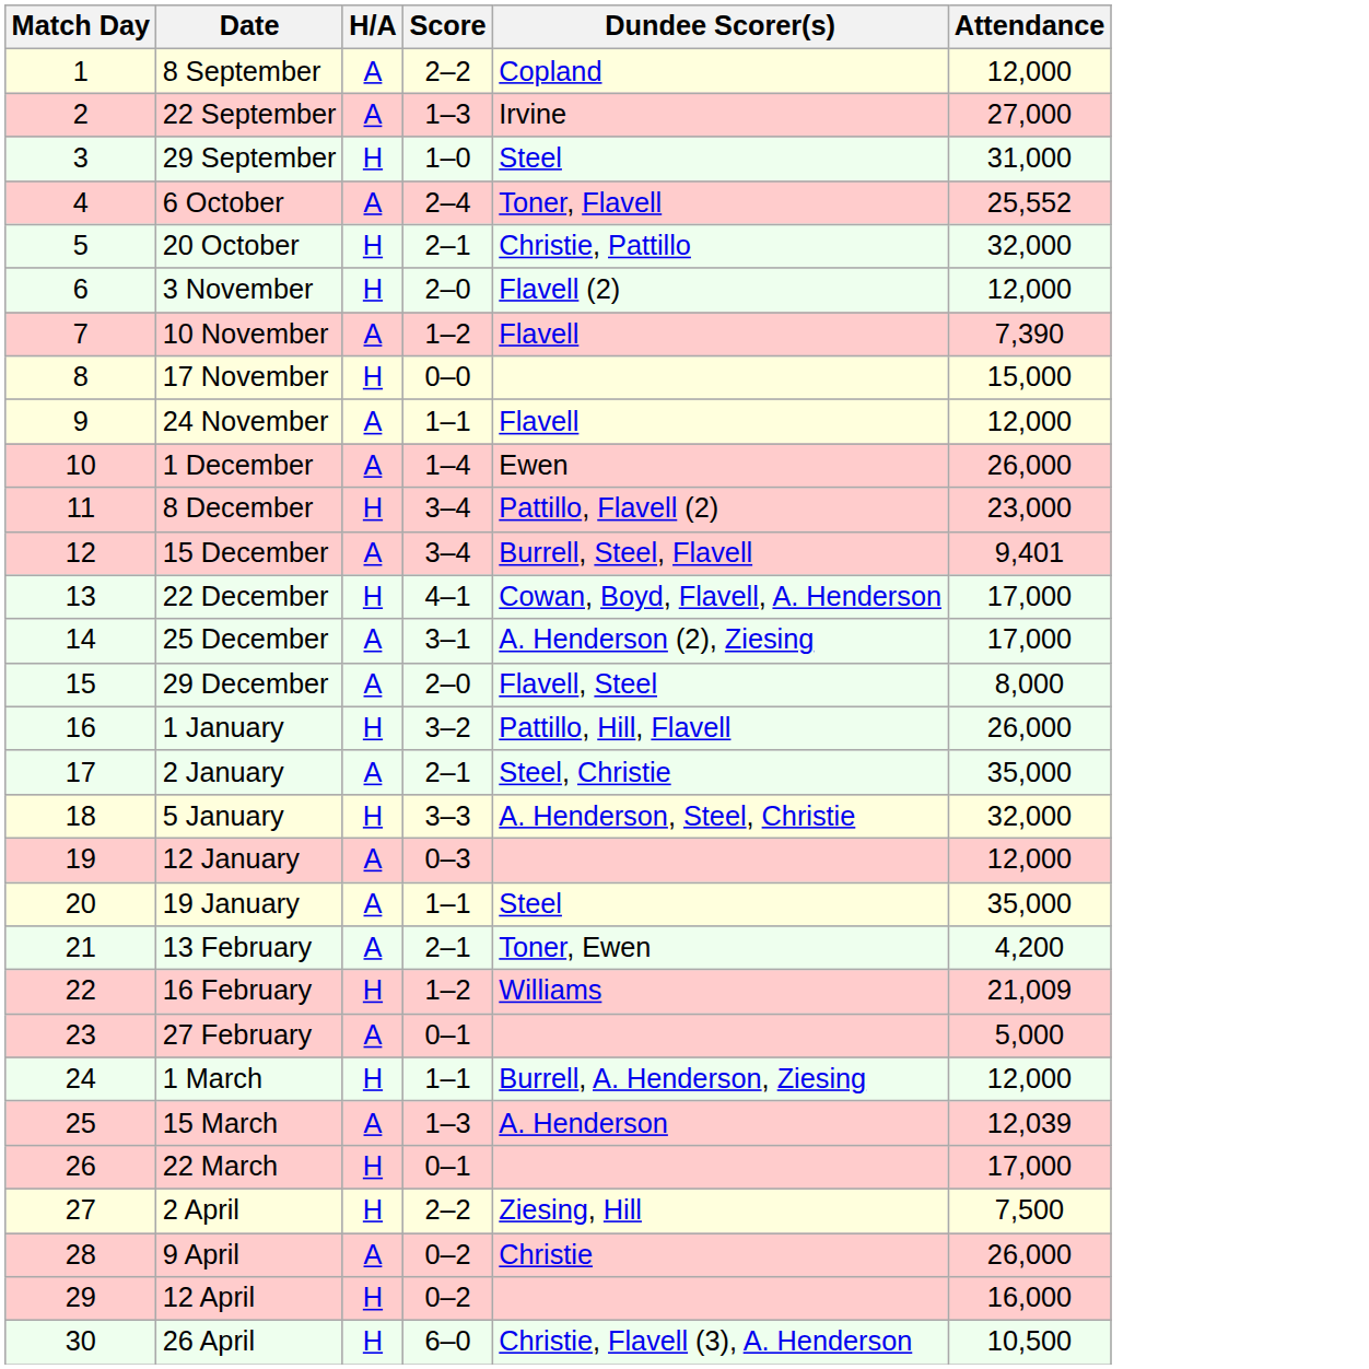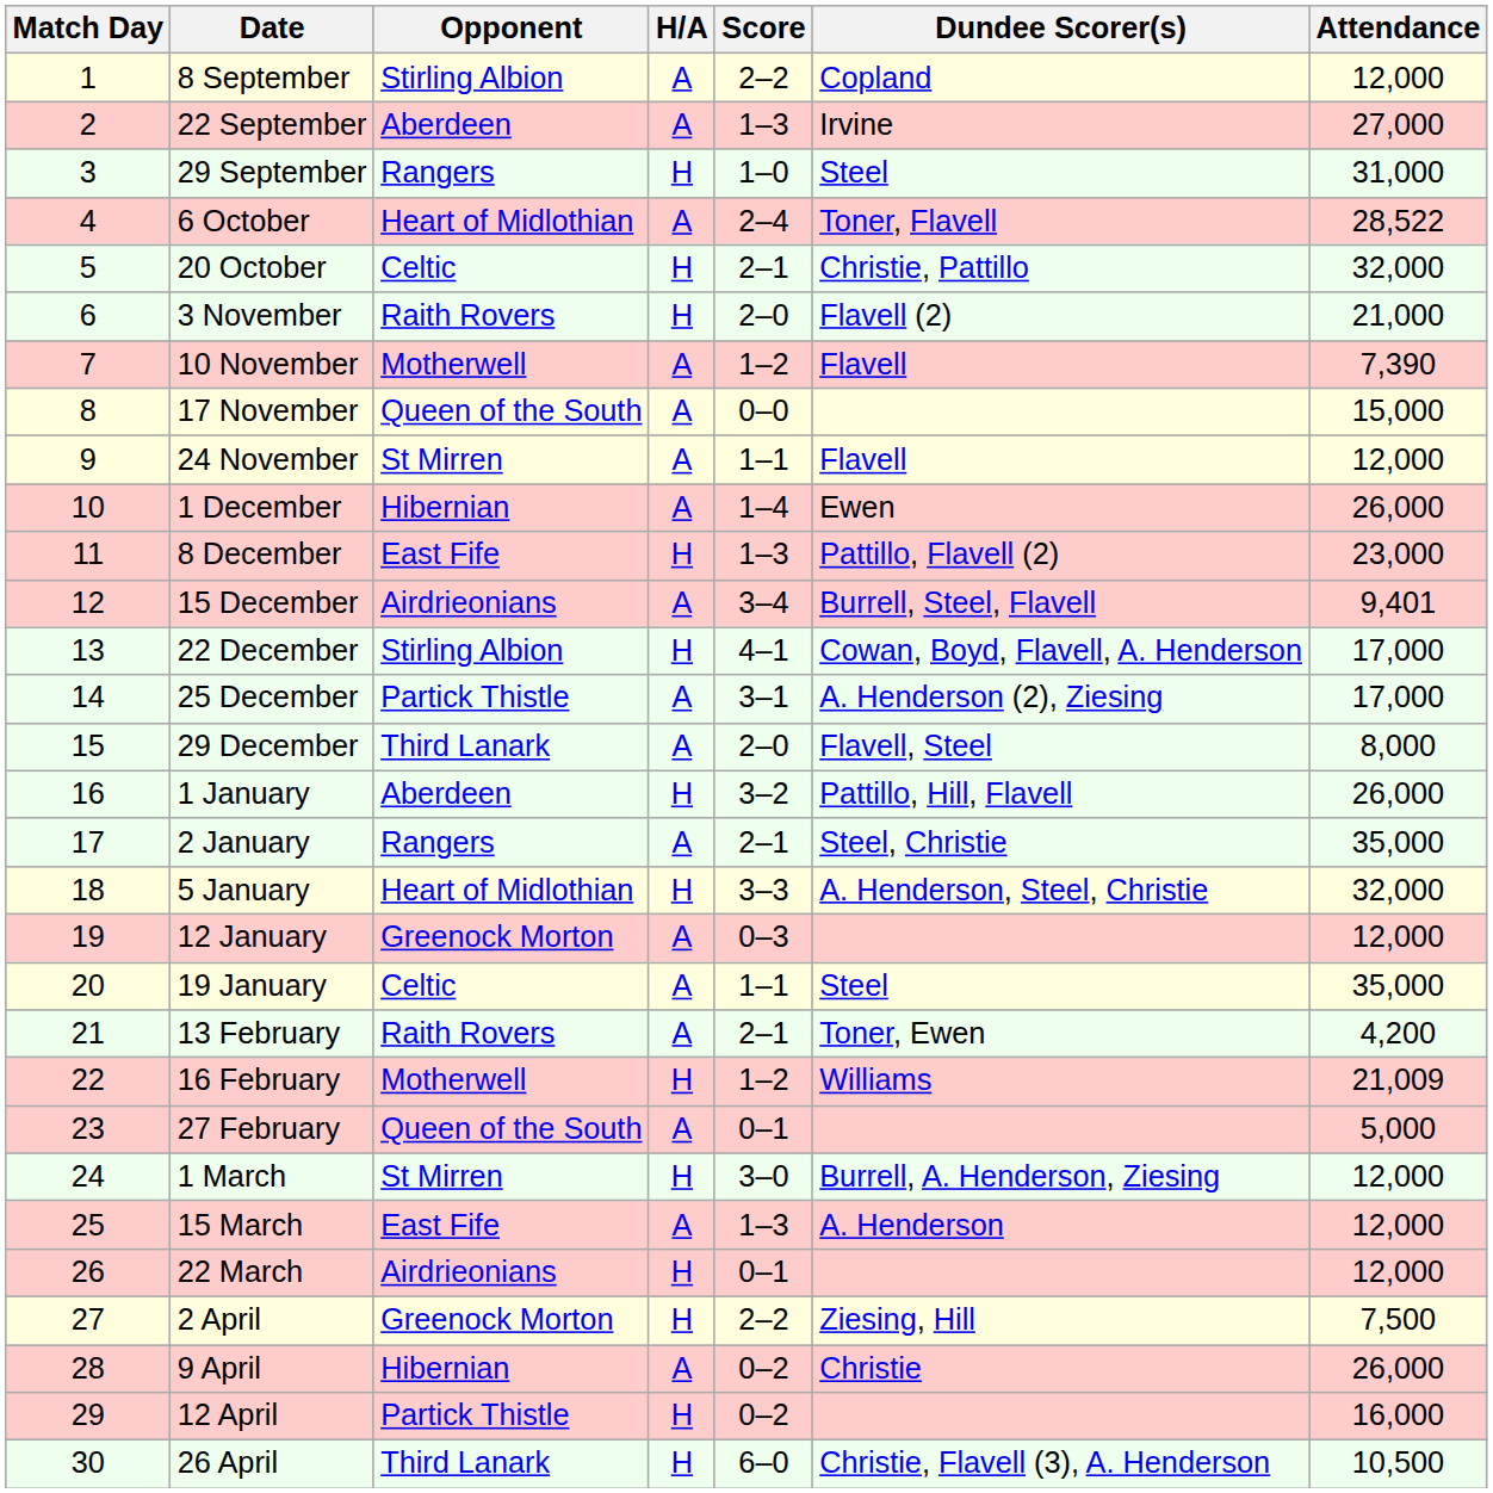+ column: Opponent | Stirling Albion | Aberdeen | Rangers | Heart of Midlothian | Celtic | Raith Rovers | Motherwell | Queen of the South | St Mirren | Hibernian | East Fife | Airdrieonians | Stirling Albion | Partick Thistle | Third Lanark | Aberdeen | Rangers | Heart of Midlothian | Greenock Morton | Celtic | Raith Rovers | Motherwell | Queen of the South | St Mirren | East Fife | Airdrieonians | Greenock Morton | Hibernian | Partick Thistle | Third Lanark
6 October | Attendance: 25,552 -> 28,522
3 November | Attendance: 12,000 -> 21,000
17 November | H/A: H -> A
8 December | Score: 3–4 -> 1–3
1 March | Score: 1–1 -> 3–0
15 March | Attendance: 12,039 -> 12,000
22 March | Attendance: 17,000 -> 12,000
